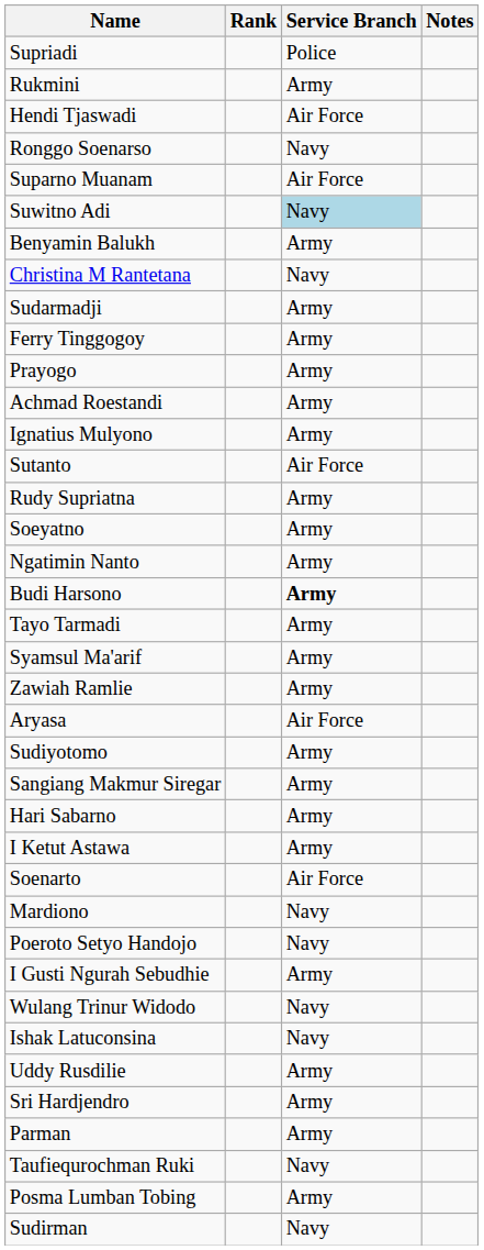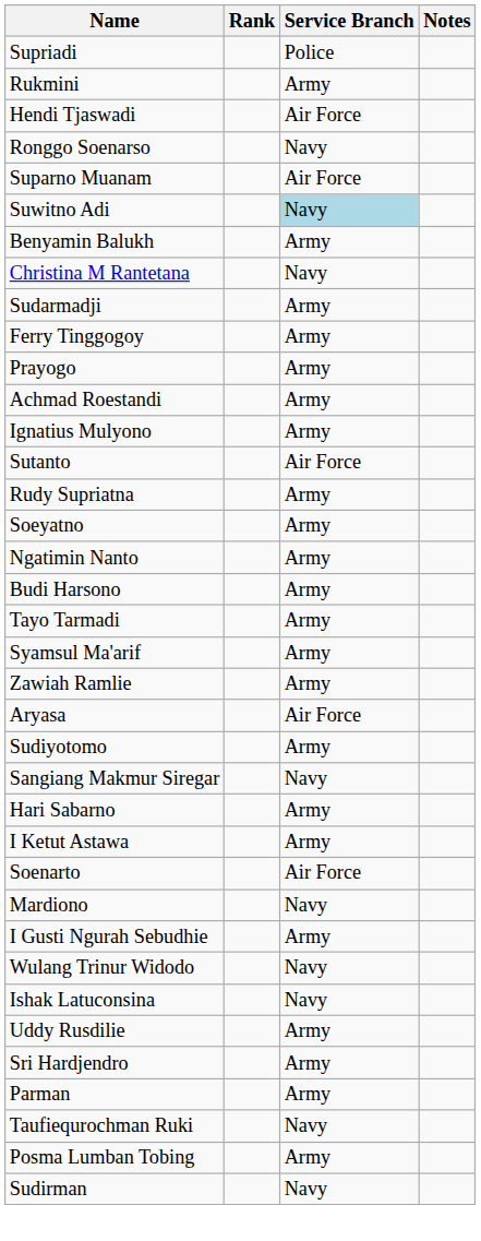Budi Harsono | Service Branch: bold -> normal
Sangiang Makmur Siregar | Service Branch: Army -> Navy
- row: Poeroto Setyo Handojo | Navy
